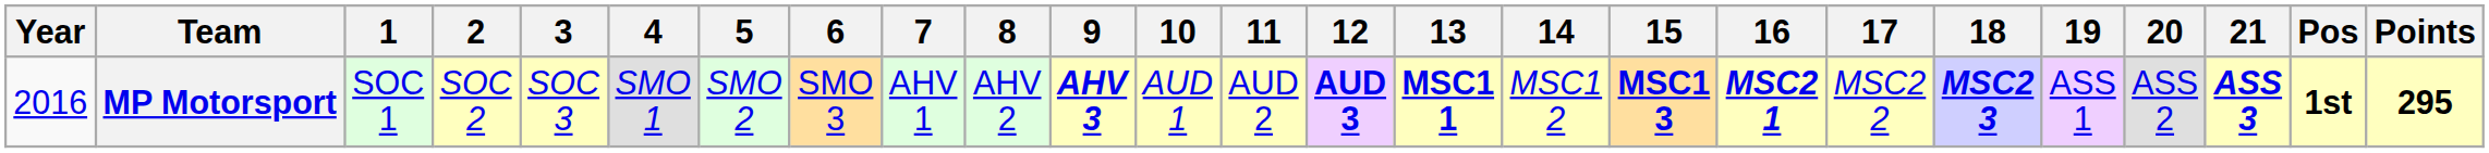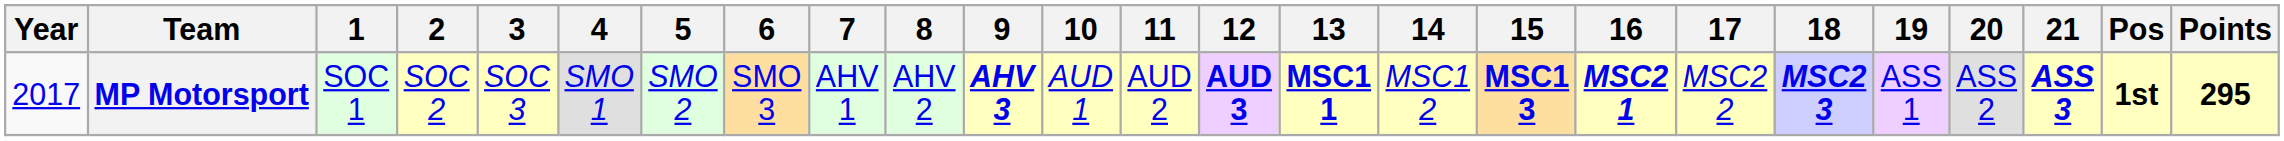MP Motorsport | Year: 2016 -> 2017
